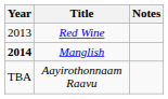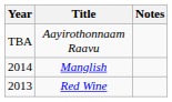rows swapped: Red Wine <-> Aayirothonnaam Raavu
Manglish | Year: bold -> normal
